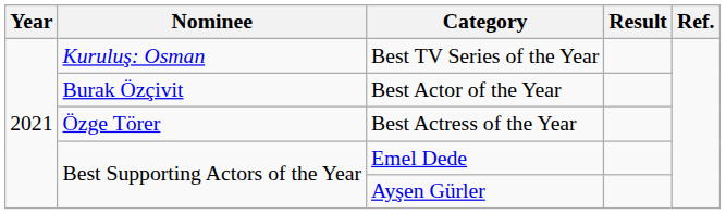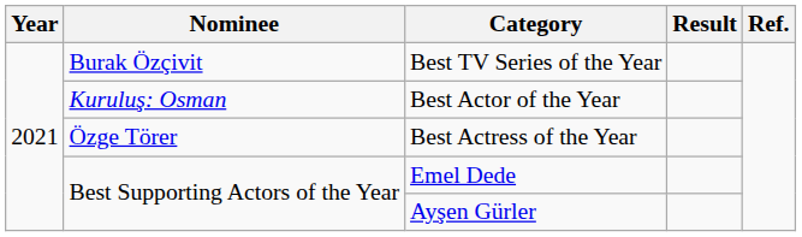Best TV Series of the Year | Nominee: Kuruluş: Osman -> Burak Özçivit
Best Actor of the Year | Nominee: Burak Özçivit -> Kuruluş: Osman
